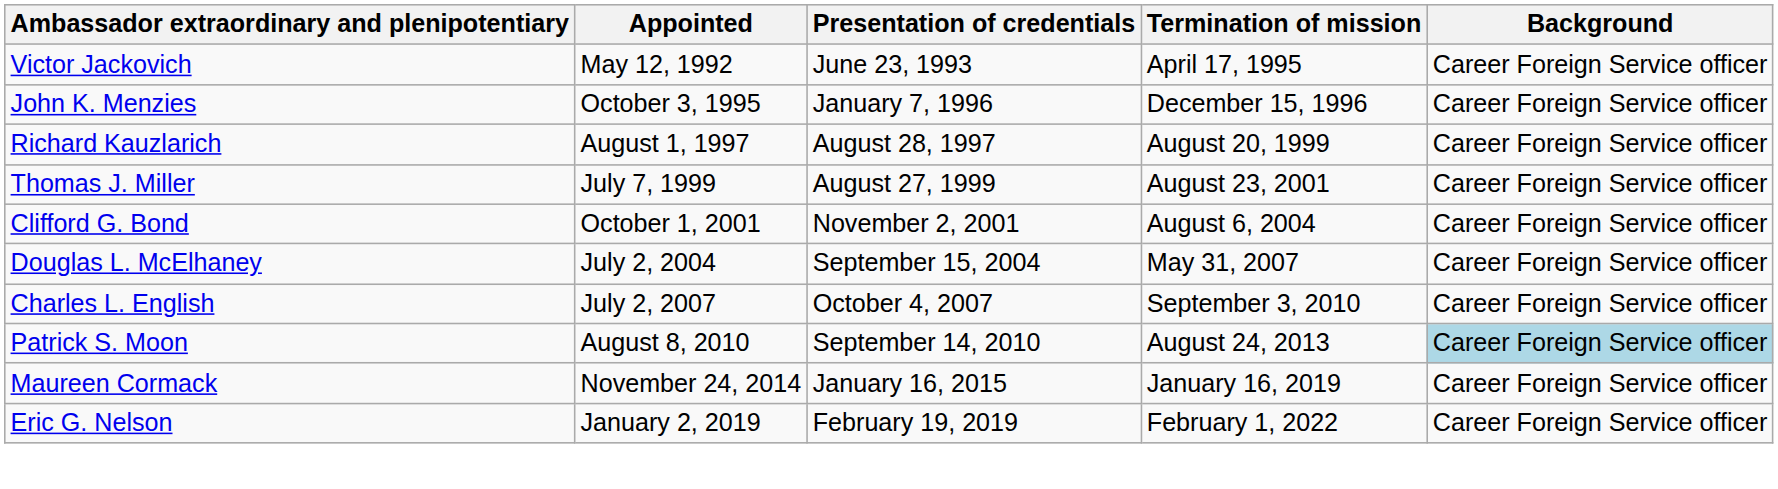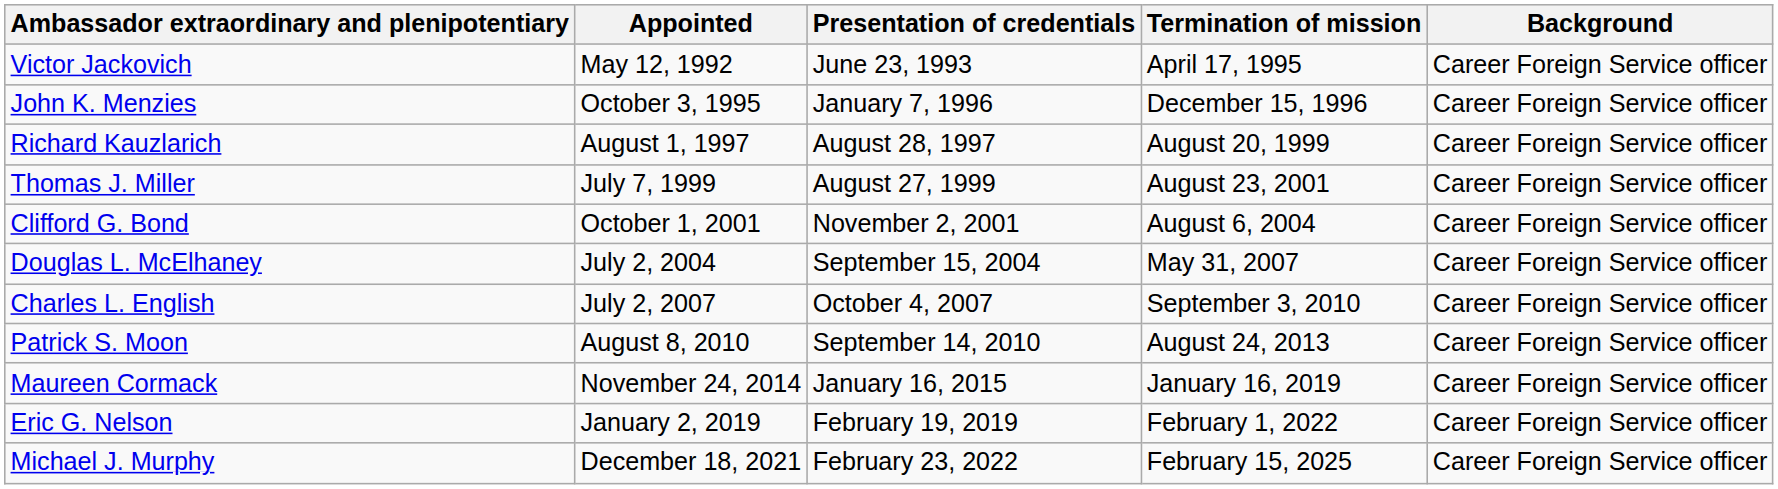Patrick S. Moon | Background: lightblue background -> no background
+ row: Michael J. Murphy | December 18, 2021 | February 23, 2022 | February 15, 2025 | Career Foreign Service officer
